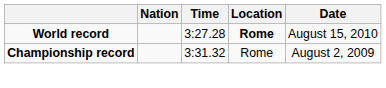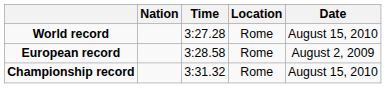World record | Location: bold -> normal
+ row: European record | 3:28.58 | Rome | August 2, 2009
Championship record | Date: August 2, 2009 -> August 15, 2010
